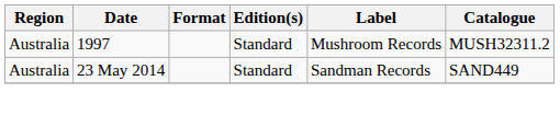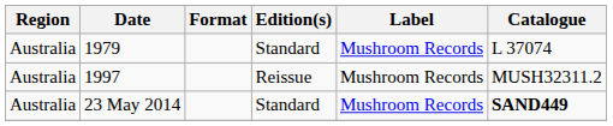+ row: Australia | 1979 | Standard | Mushroom Records | L 37074
1997 | Edition(s): Standard -> Reissue
23 May 2014 | Label: Sandman Records -> Mushroom Records
23 May 2014 | Catalogue: normal -> bold
